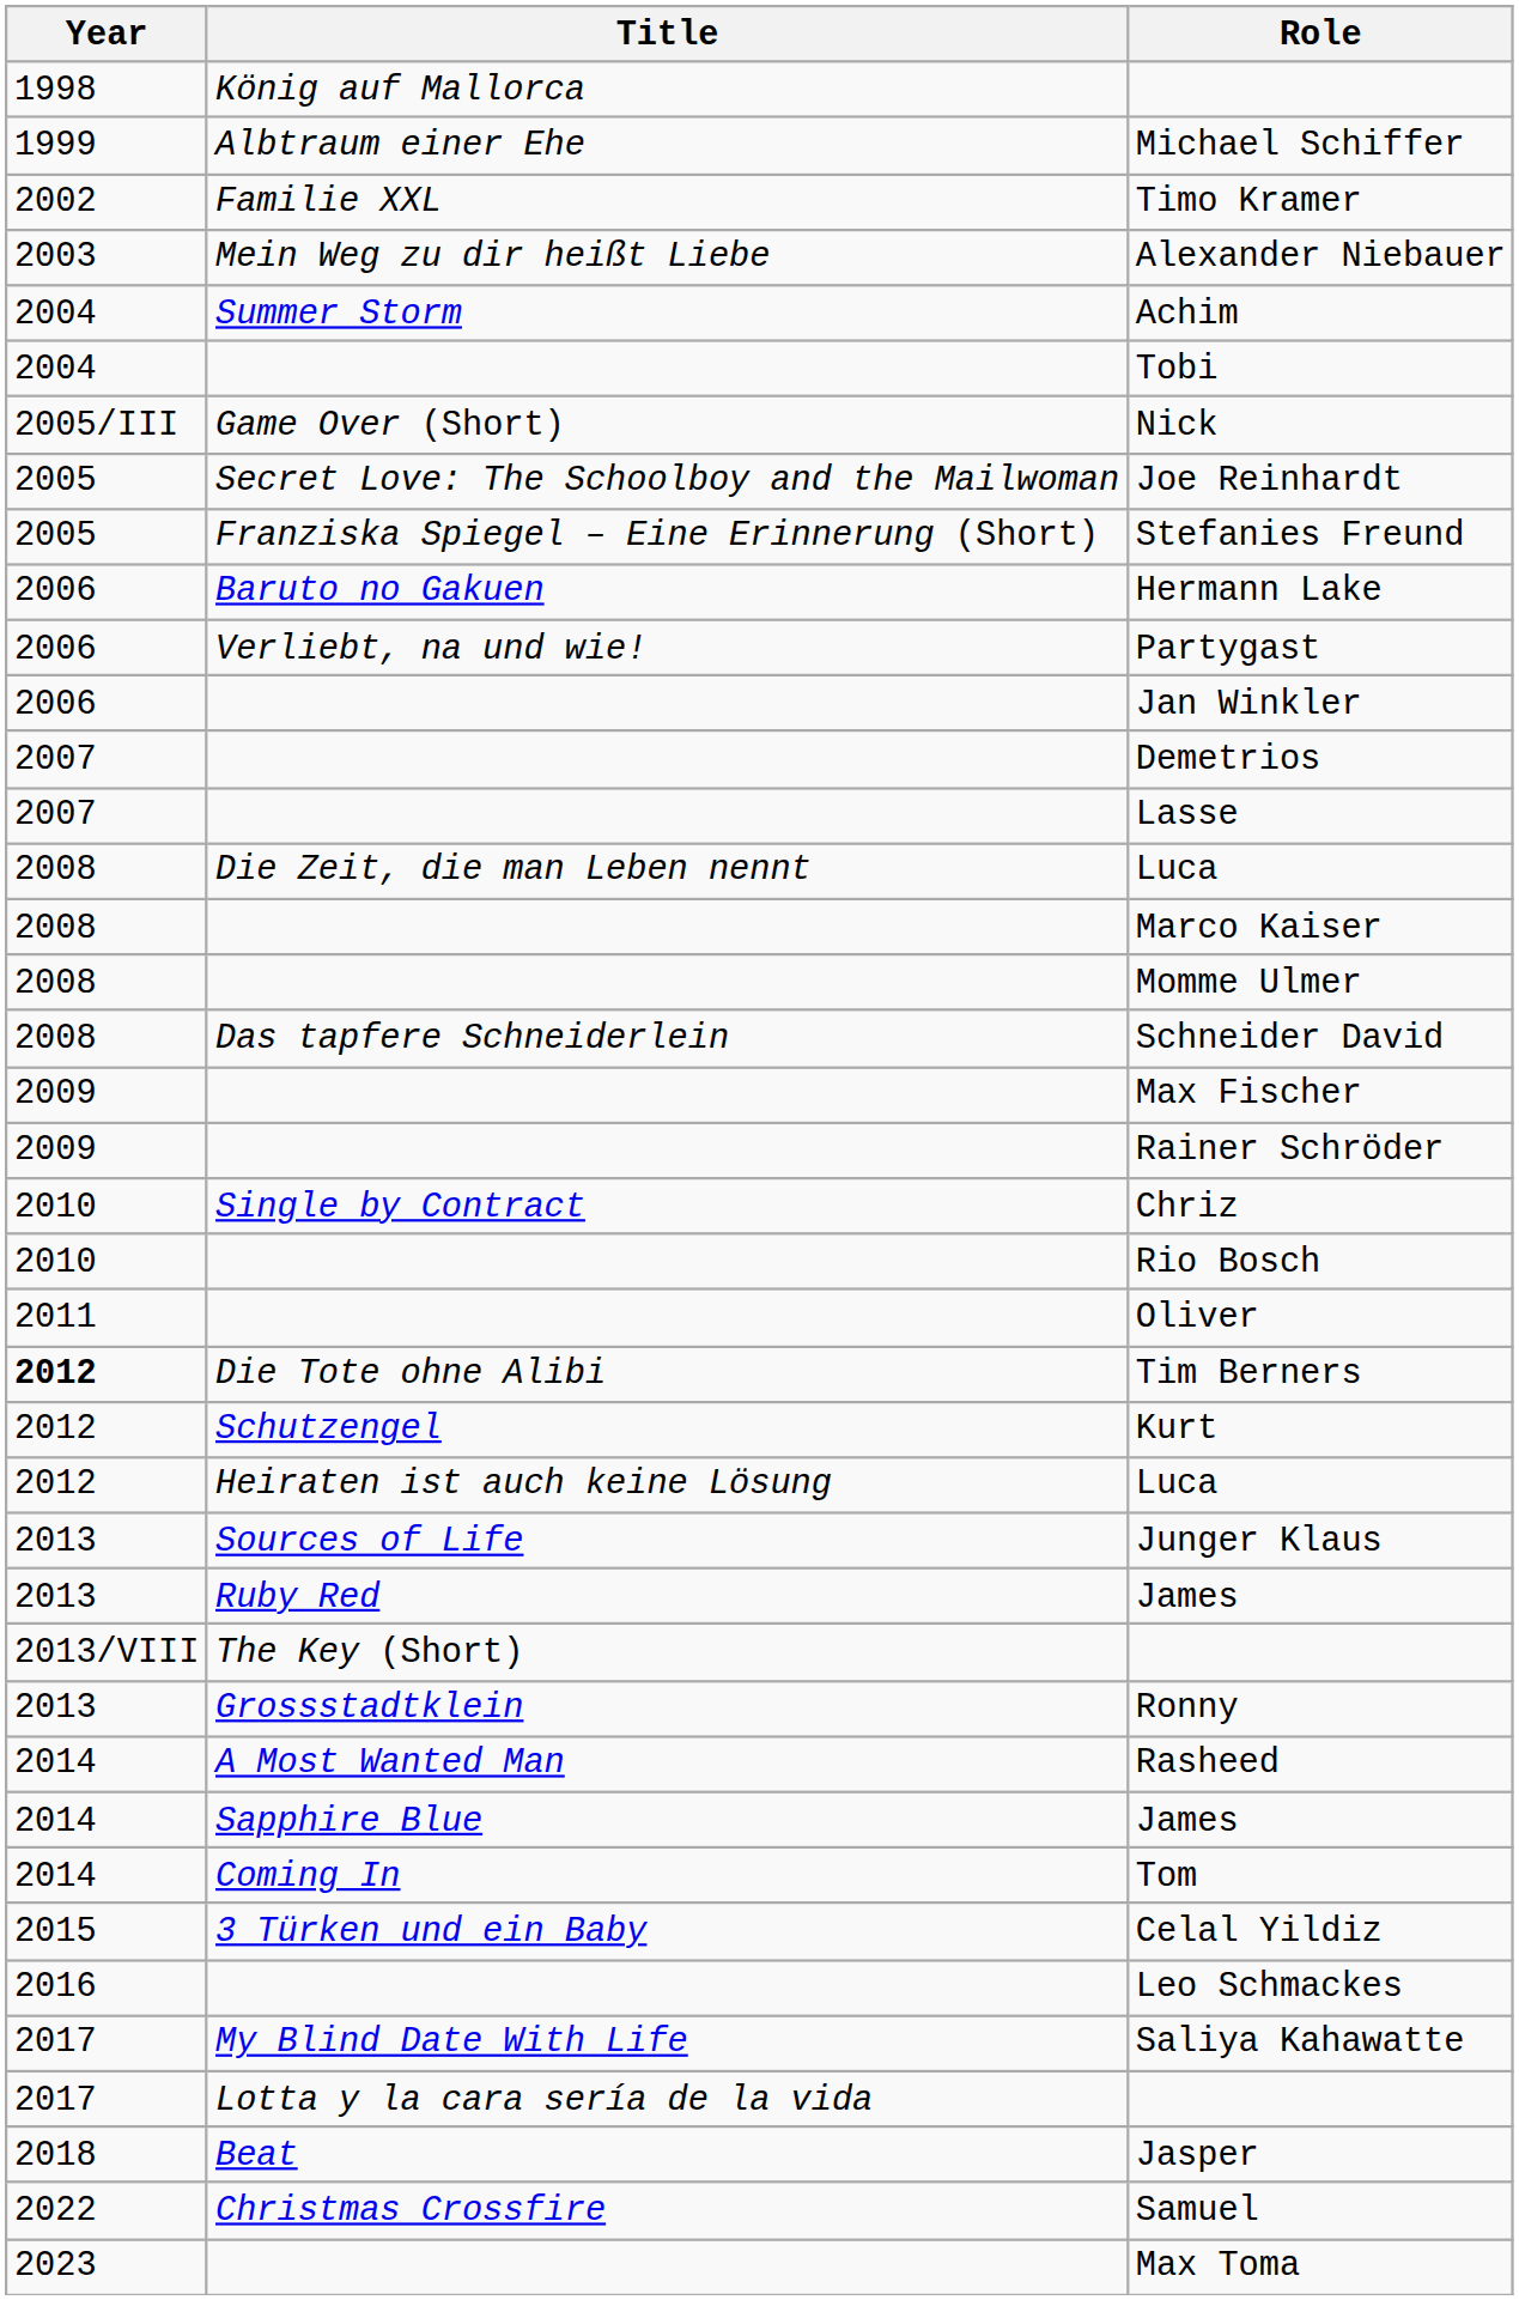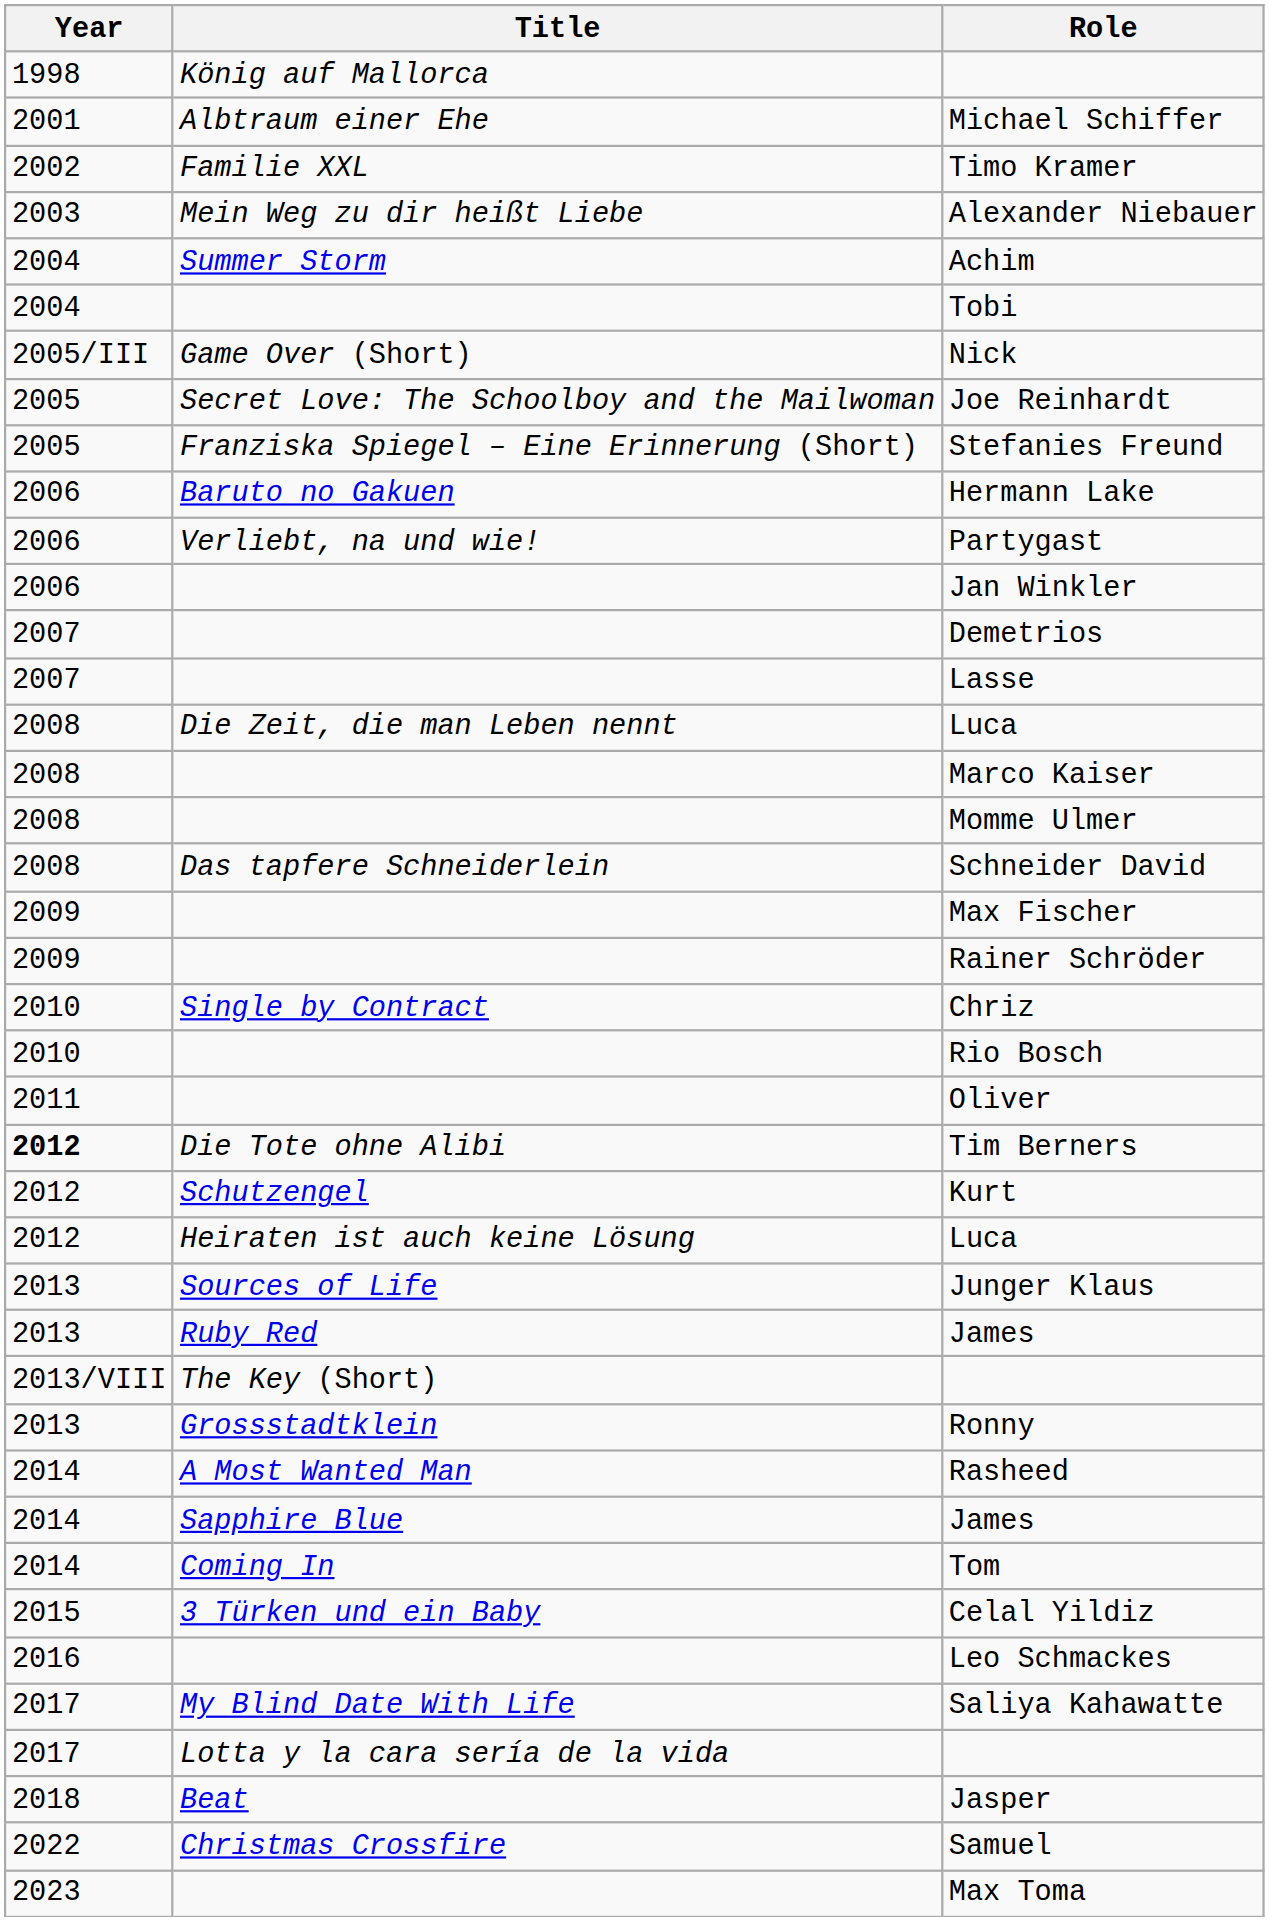Michael Schiffer | Year: 1999 -> 2001
